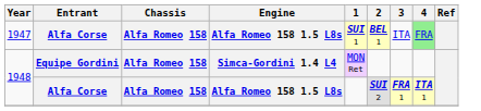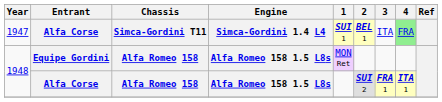1947 | Chassis: Alfa Romeo 158 -> Simca-Gordini T11
1947 | Engine: Alfa Romeo 158 1.5 L8s -> Simca-Gordini 1.4 L4
1948 / Equipe Gordini | Engine: Simca-Gordini 1.4 L4 -> Alfa Romeo 158 1.5 L8s
